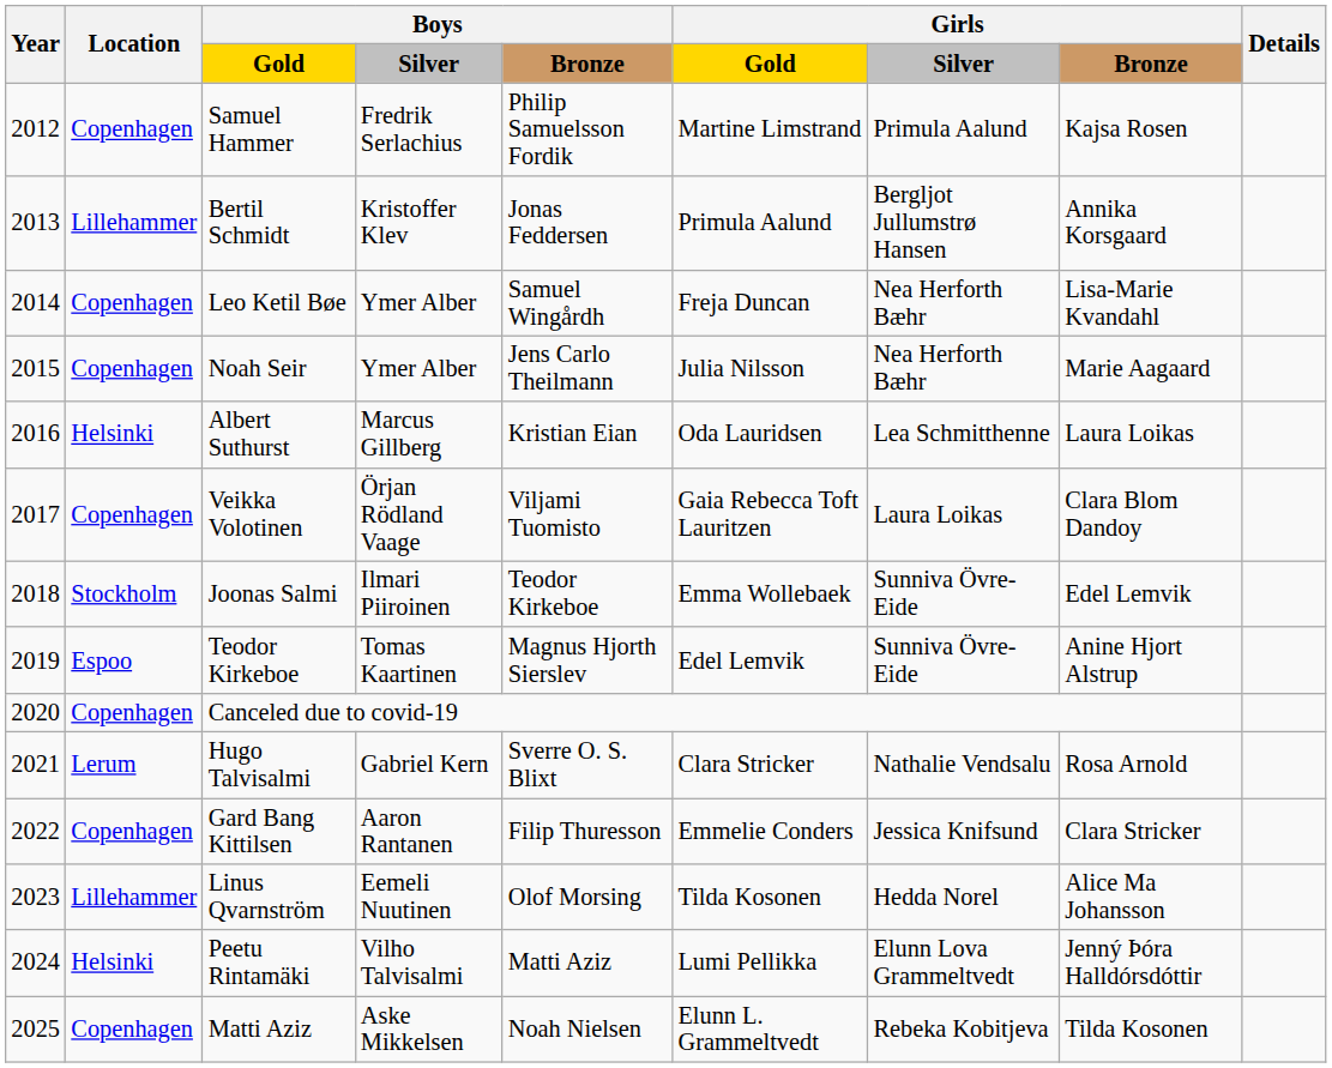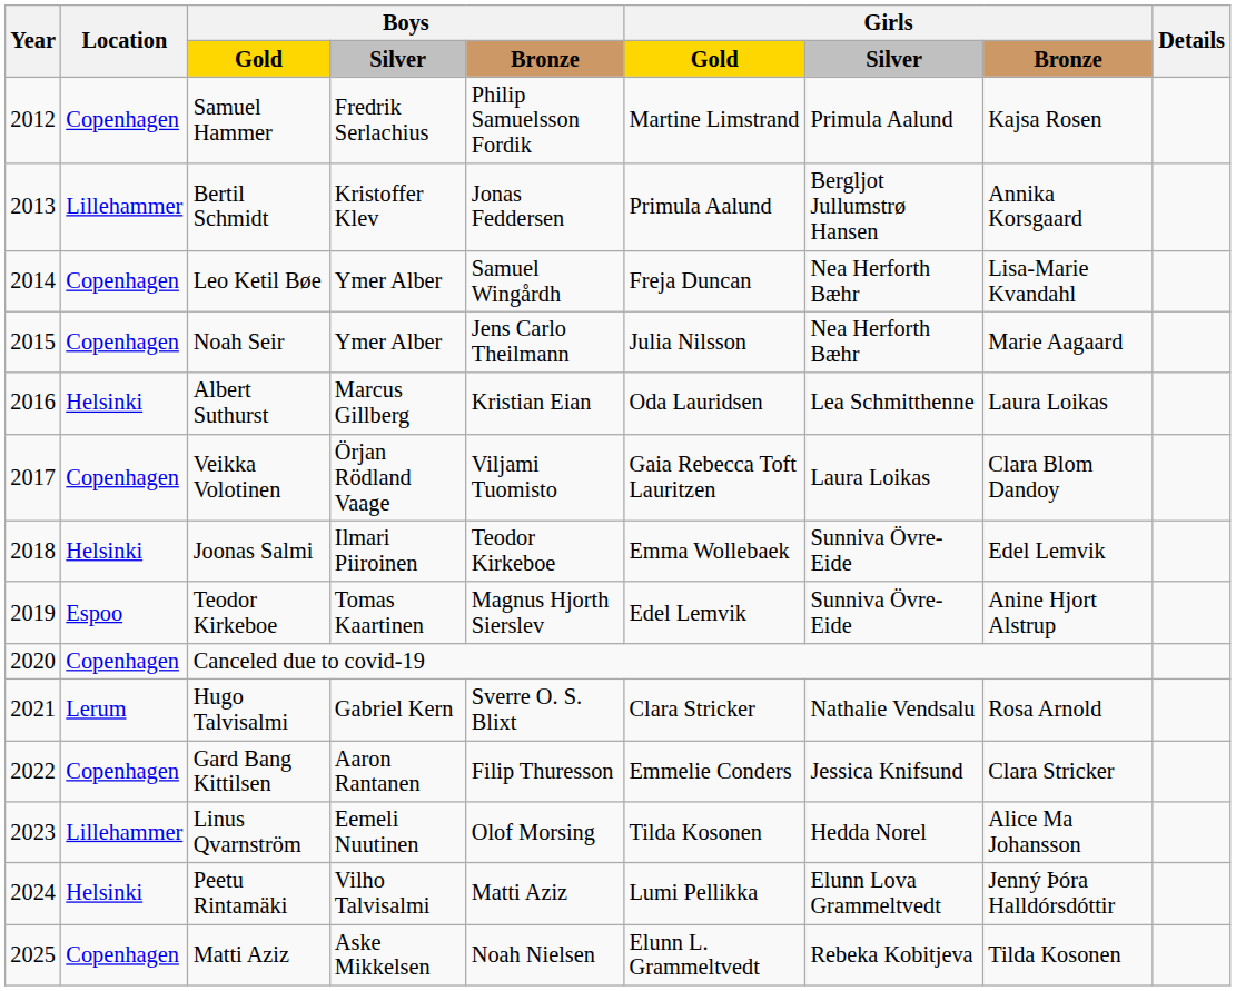Joonas Salmi | Location: Stockholm -> Helsinki
